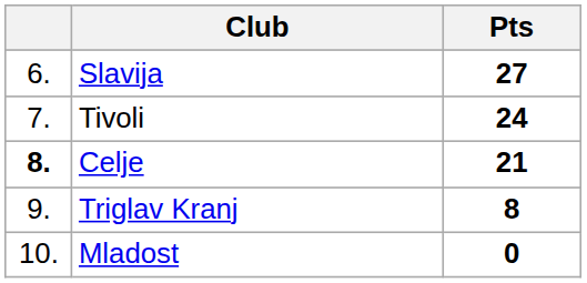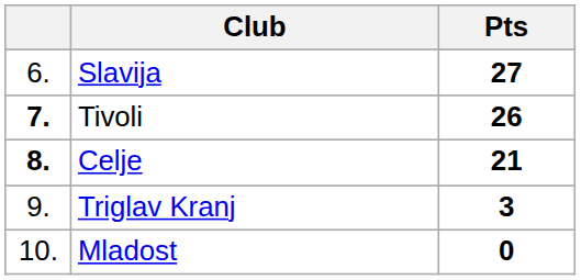Tivoli | column 1: normal -> bold
Tivoli | Pts: 24 -> 26
Triglav Kranj | Pts: 8 -> 3
